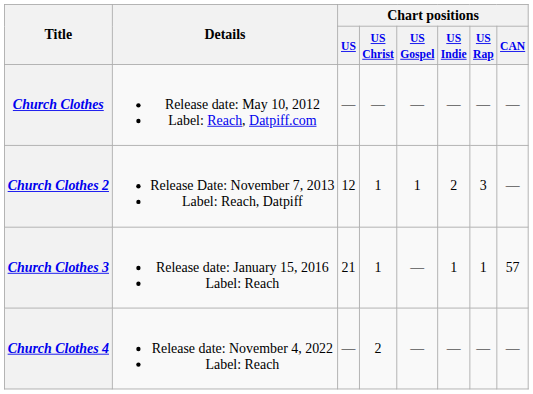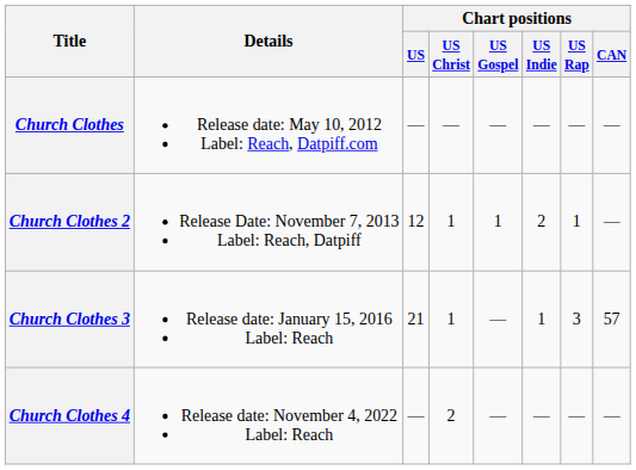Church Clothes 2 | Chart positions / US Rap: 3 -> 1
Church Clothes 3 | Chart positions / US Rap: 1 -> 3
